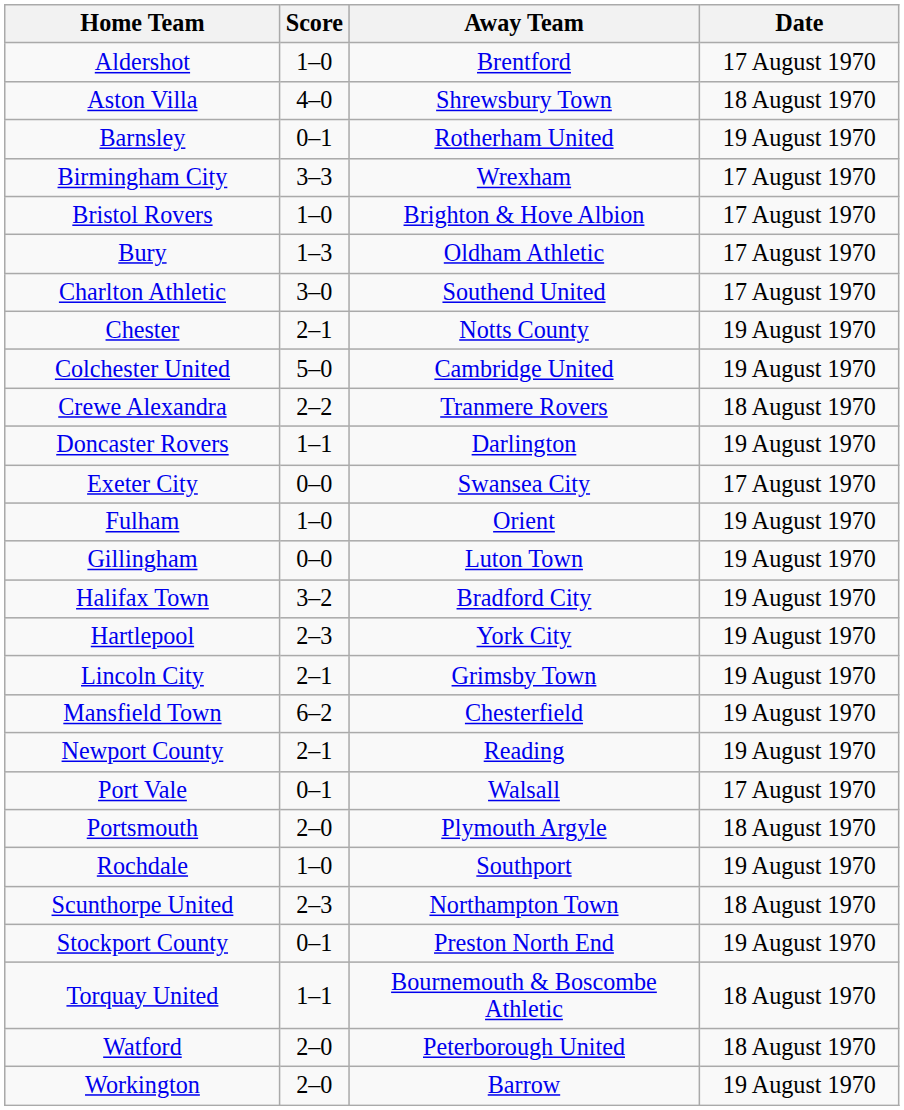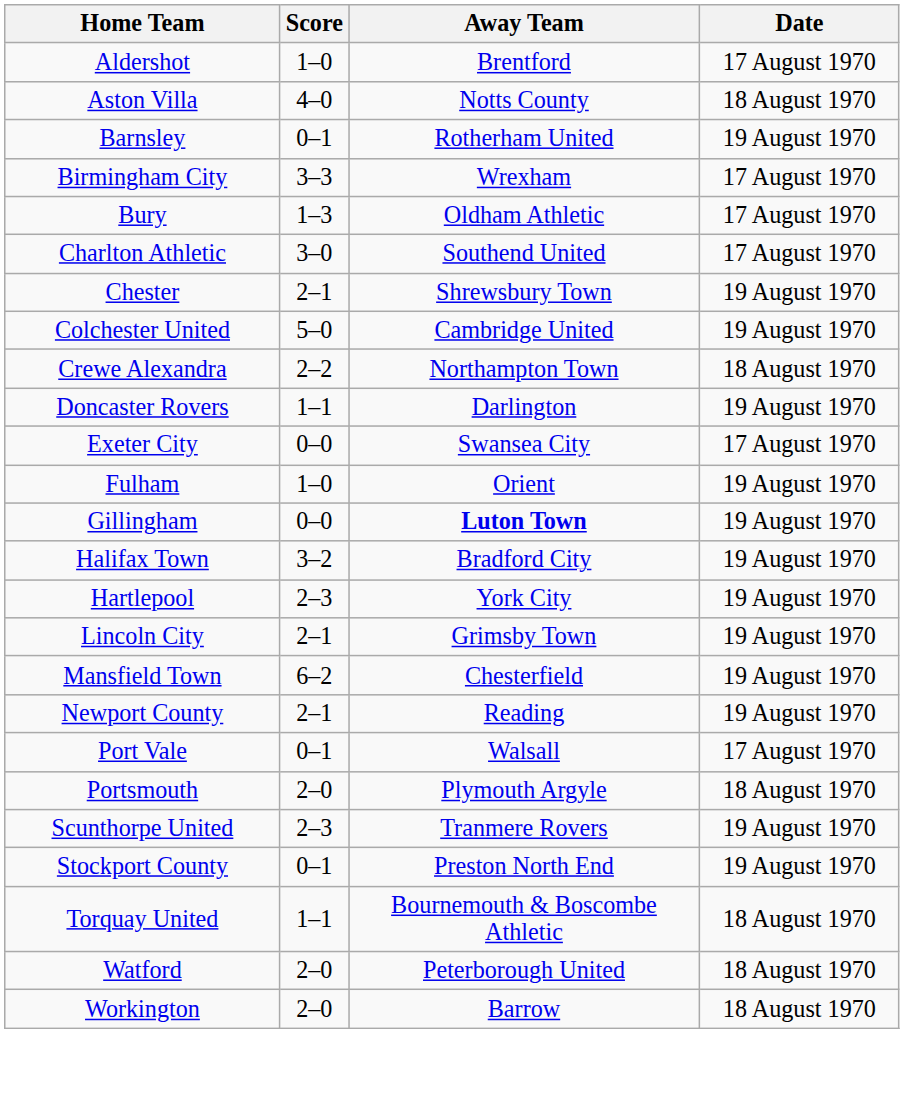Aston Villa | Away Team: Shrewsbury Town -> Notts County
- row: Bristol Rovers | 1–0 | Brighton & Hove Albion | 17 August 1970
Chester | Away Team: Notts County -> Shrewsbury Town
Crewe Alexandra | Away Team: Tranmere Rovers -> Northampton Town
Gillingham | Away Team: normal -> bold
- row: Rochdale | 1–0 | Southport | 19 August 1970
Scunthorpe United | Away Team: Northampton Town -> Tranmere Rovers
Scunthorpe United | Date: 18 August 1970 -> 19 August 1970
Workington | Date: 19 August 1970 -> 18 August 1970
